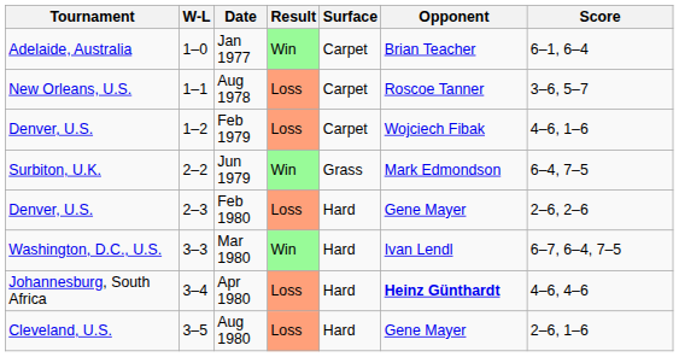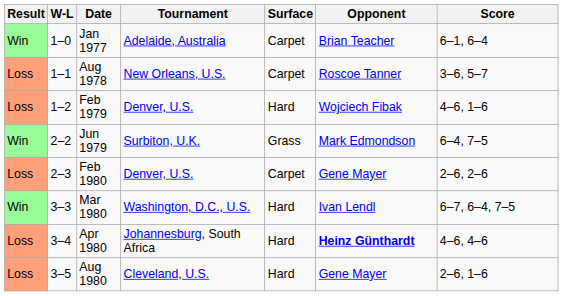columns swapped: Result <-> Tournament
Feb 1979 | Surface: Carpet -> Hard
Feb 1980 | Surface: Hard -> Carpet
